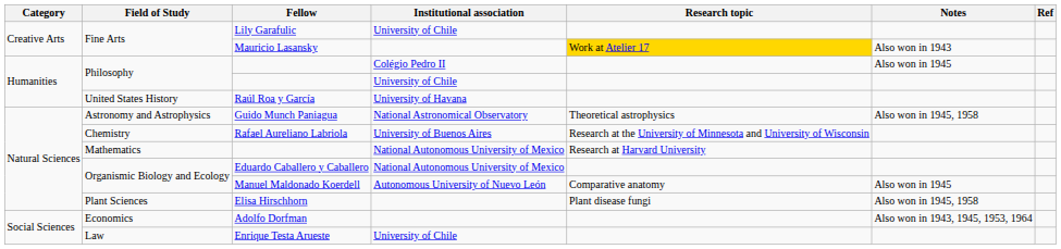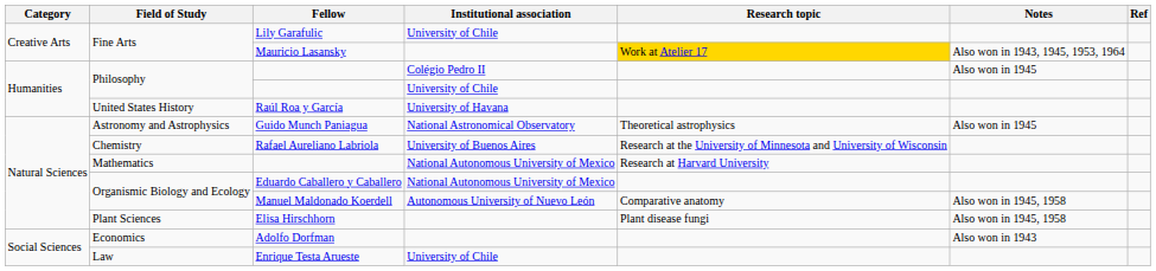Mauricio Lasansky | Notes: Also won in 1943 -> Also won in 1943, 1945, 1953, 1964
Guido Munch Paniagua | Notes: Also won in 1945, 1958 -> Also won in 1945
Manuel Maldonado Koerdell | Notes: Also won in 1945 -> Also won in 1945, 1958
Adolfo Dorfman | Notes: Also won in 1943, 1945, 1953, 1964 -> Also won in 1943
